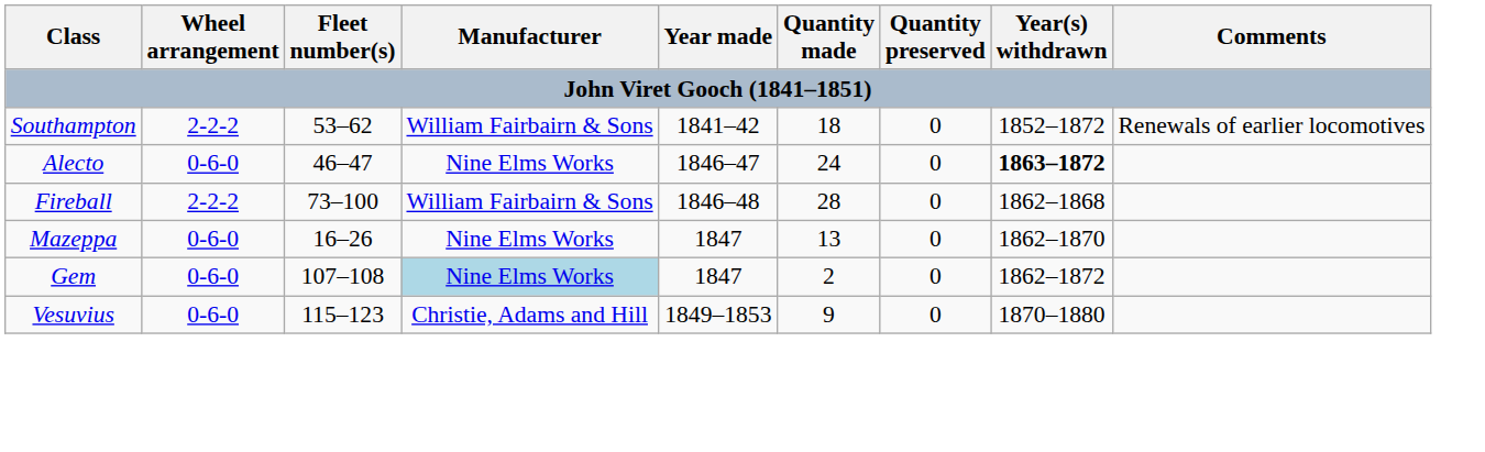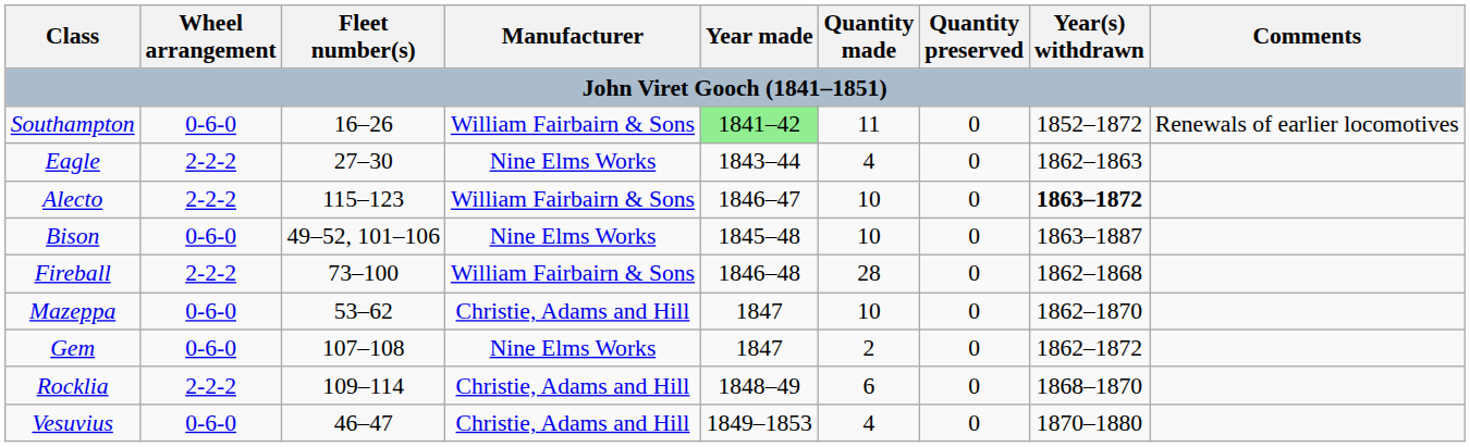Southampton | Wheel arrangement: 2-2-2 -> 0-6-0
Southampton | Fleet number(s): 53–62 -> 16–26
Southampton | Year made: no background -> lightgreen background
Southampton | Quantity made: 18 -> 11
+ row: Eagle | 2-2-2 | 27–30 | Nine Elms Works | 1843–44 | 4 | 0 | 1862–1863
Alecto | Wheel arrangement: 0-6-0 -> 2-2-2
Alecto | Fleet number(s): 46–47 -> 115–123
Alecto | Manufacturer: Nine Elms Works -> William Fairbairn & Sons
Alecto | Quantity made: 24 -> 10
+ row: Bison | 0-6-0 | 49–52, 101–106 | Nine Elms Works | 1845–48 | 10 | 0 | 1863–1887
Mazeppa | Fleet number(s): 16–26 -> 53–62
Mazeppa | Manufacturer: Nine Elms Works -> Christie, Adams and Hill
Mazeppa | Quantity made: 13 -> 10
Gem | Manufacturer: lightblue background -> no background
+ row: Rocklia | 2-2-2 | 109–114 | Christie, Adams and Hill | 1848–49 | 6 | 0 | 1868–1870
Vesuvius | Fleet number(s): 115–123 -> 46–47
Vesuvius | Quantity made: 9 -> 4
